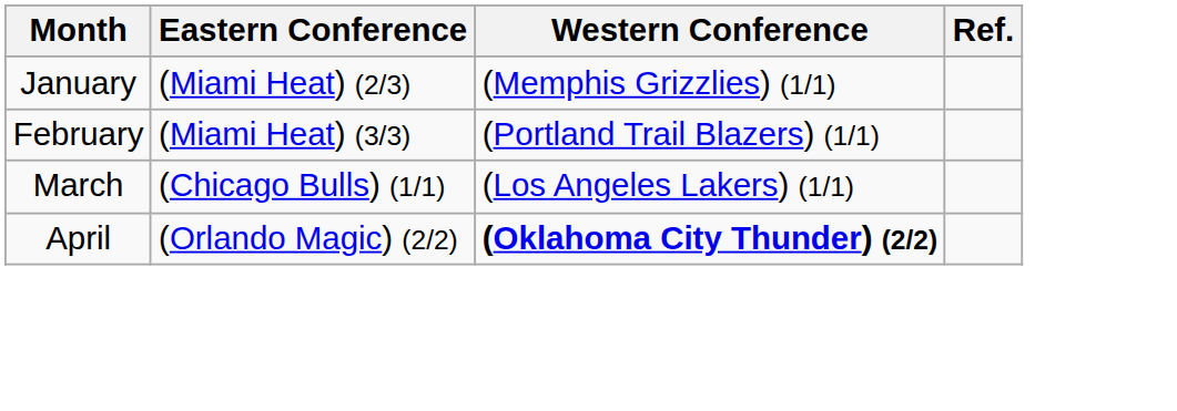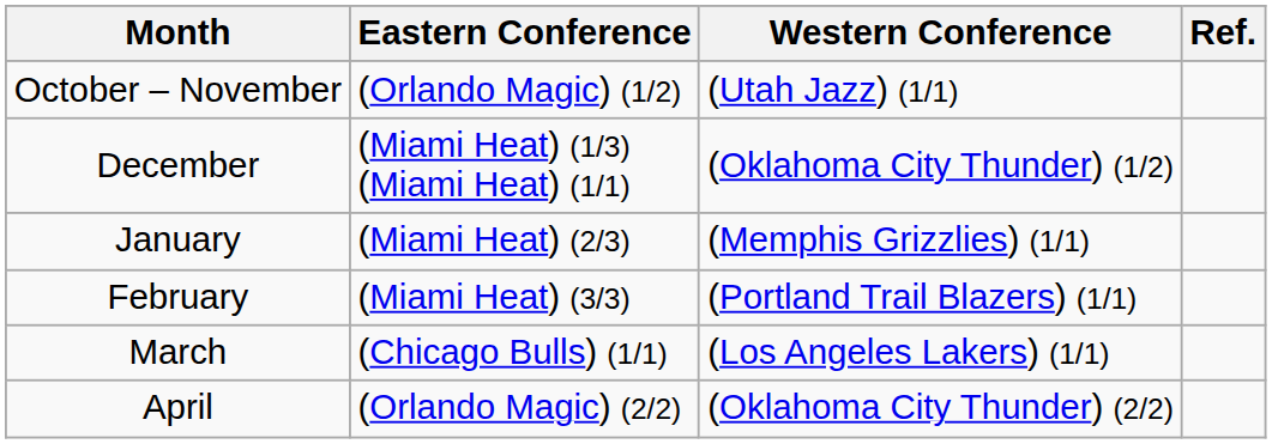+ row: October – November | (Orlando Magic) (1/2) | (Utah Jazz) (1/1)
+ row: December | (Miami Heat) (1/3) (Miami Heat) (1/1) | (Oklahoma City Thunder) (1/2)
April | Western Conference: bold -> normal
